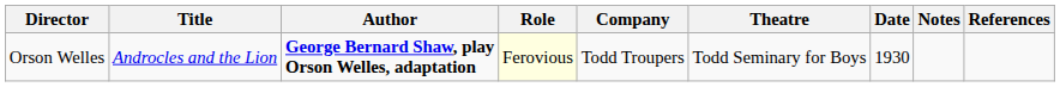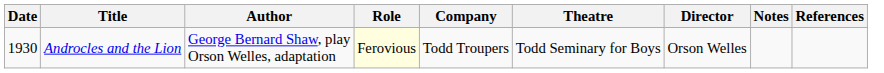columns swapped: Date <-> Director
Androcles and the Lion | Author: bold -> normal
